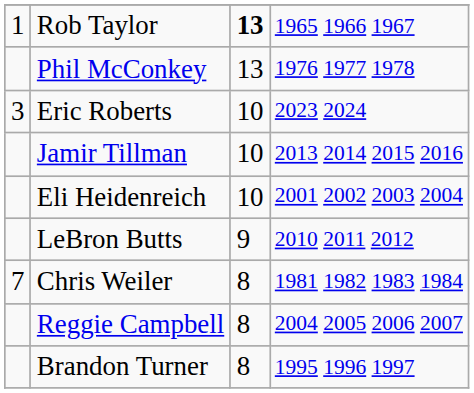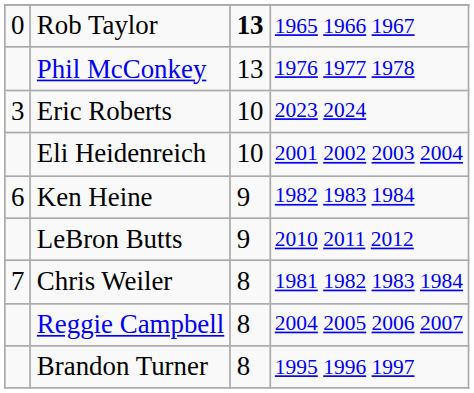Rob Taylor | column 1: 1 -> 0
- row: Jamir Tillman | 10 | 2013 2014 2015 2016
+ row: 6 | Ken Heine | 9 | 1982 1983 1984
